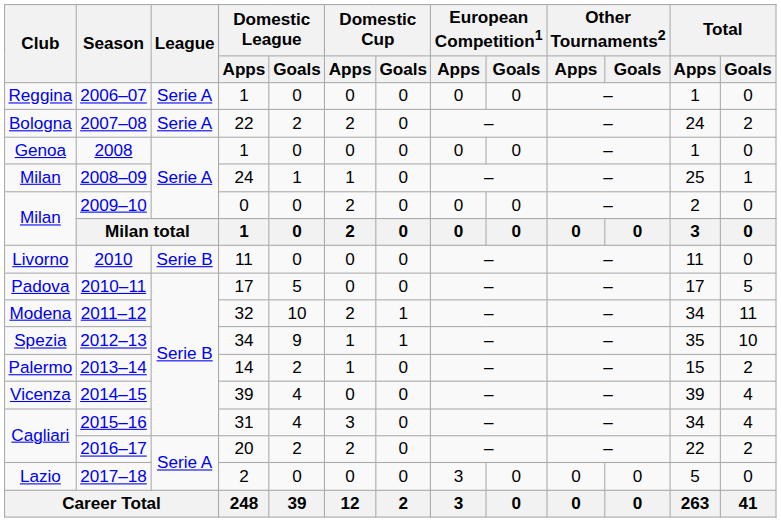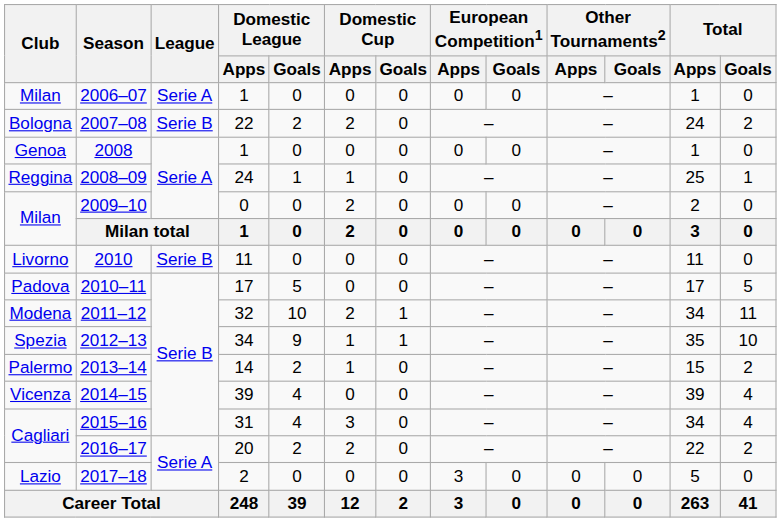2006–07 | Club: Reggina -> Milan
2007–08 | League: Serie A -> Serie B
2008–09 | Club: Milan -> Reggina
